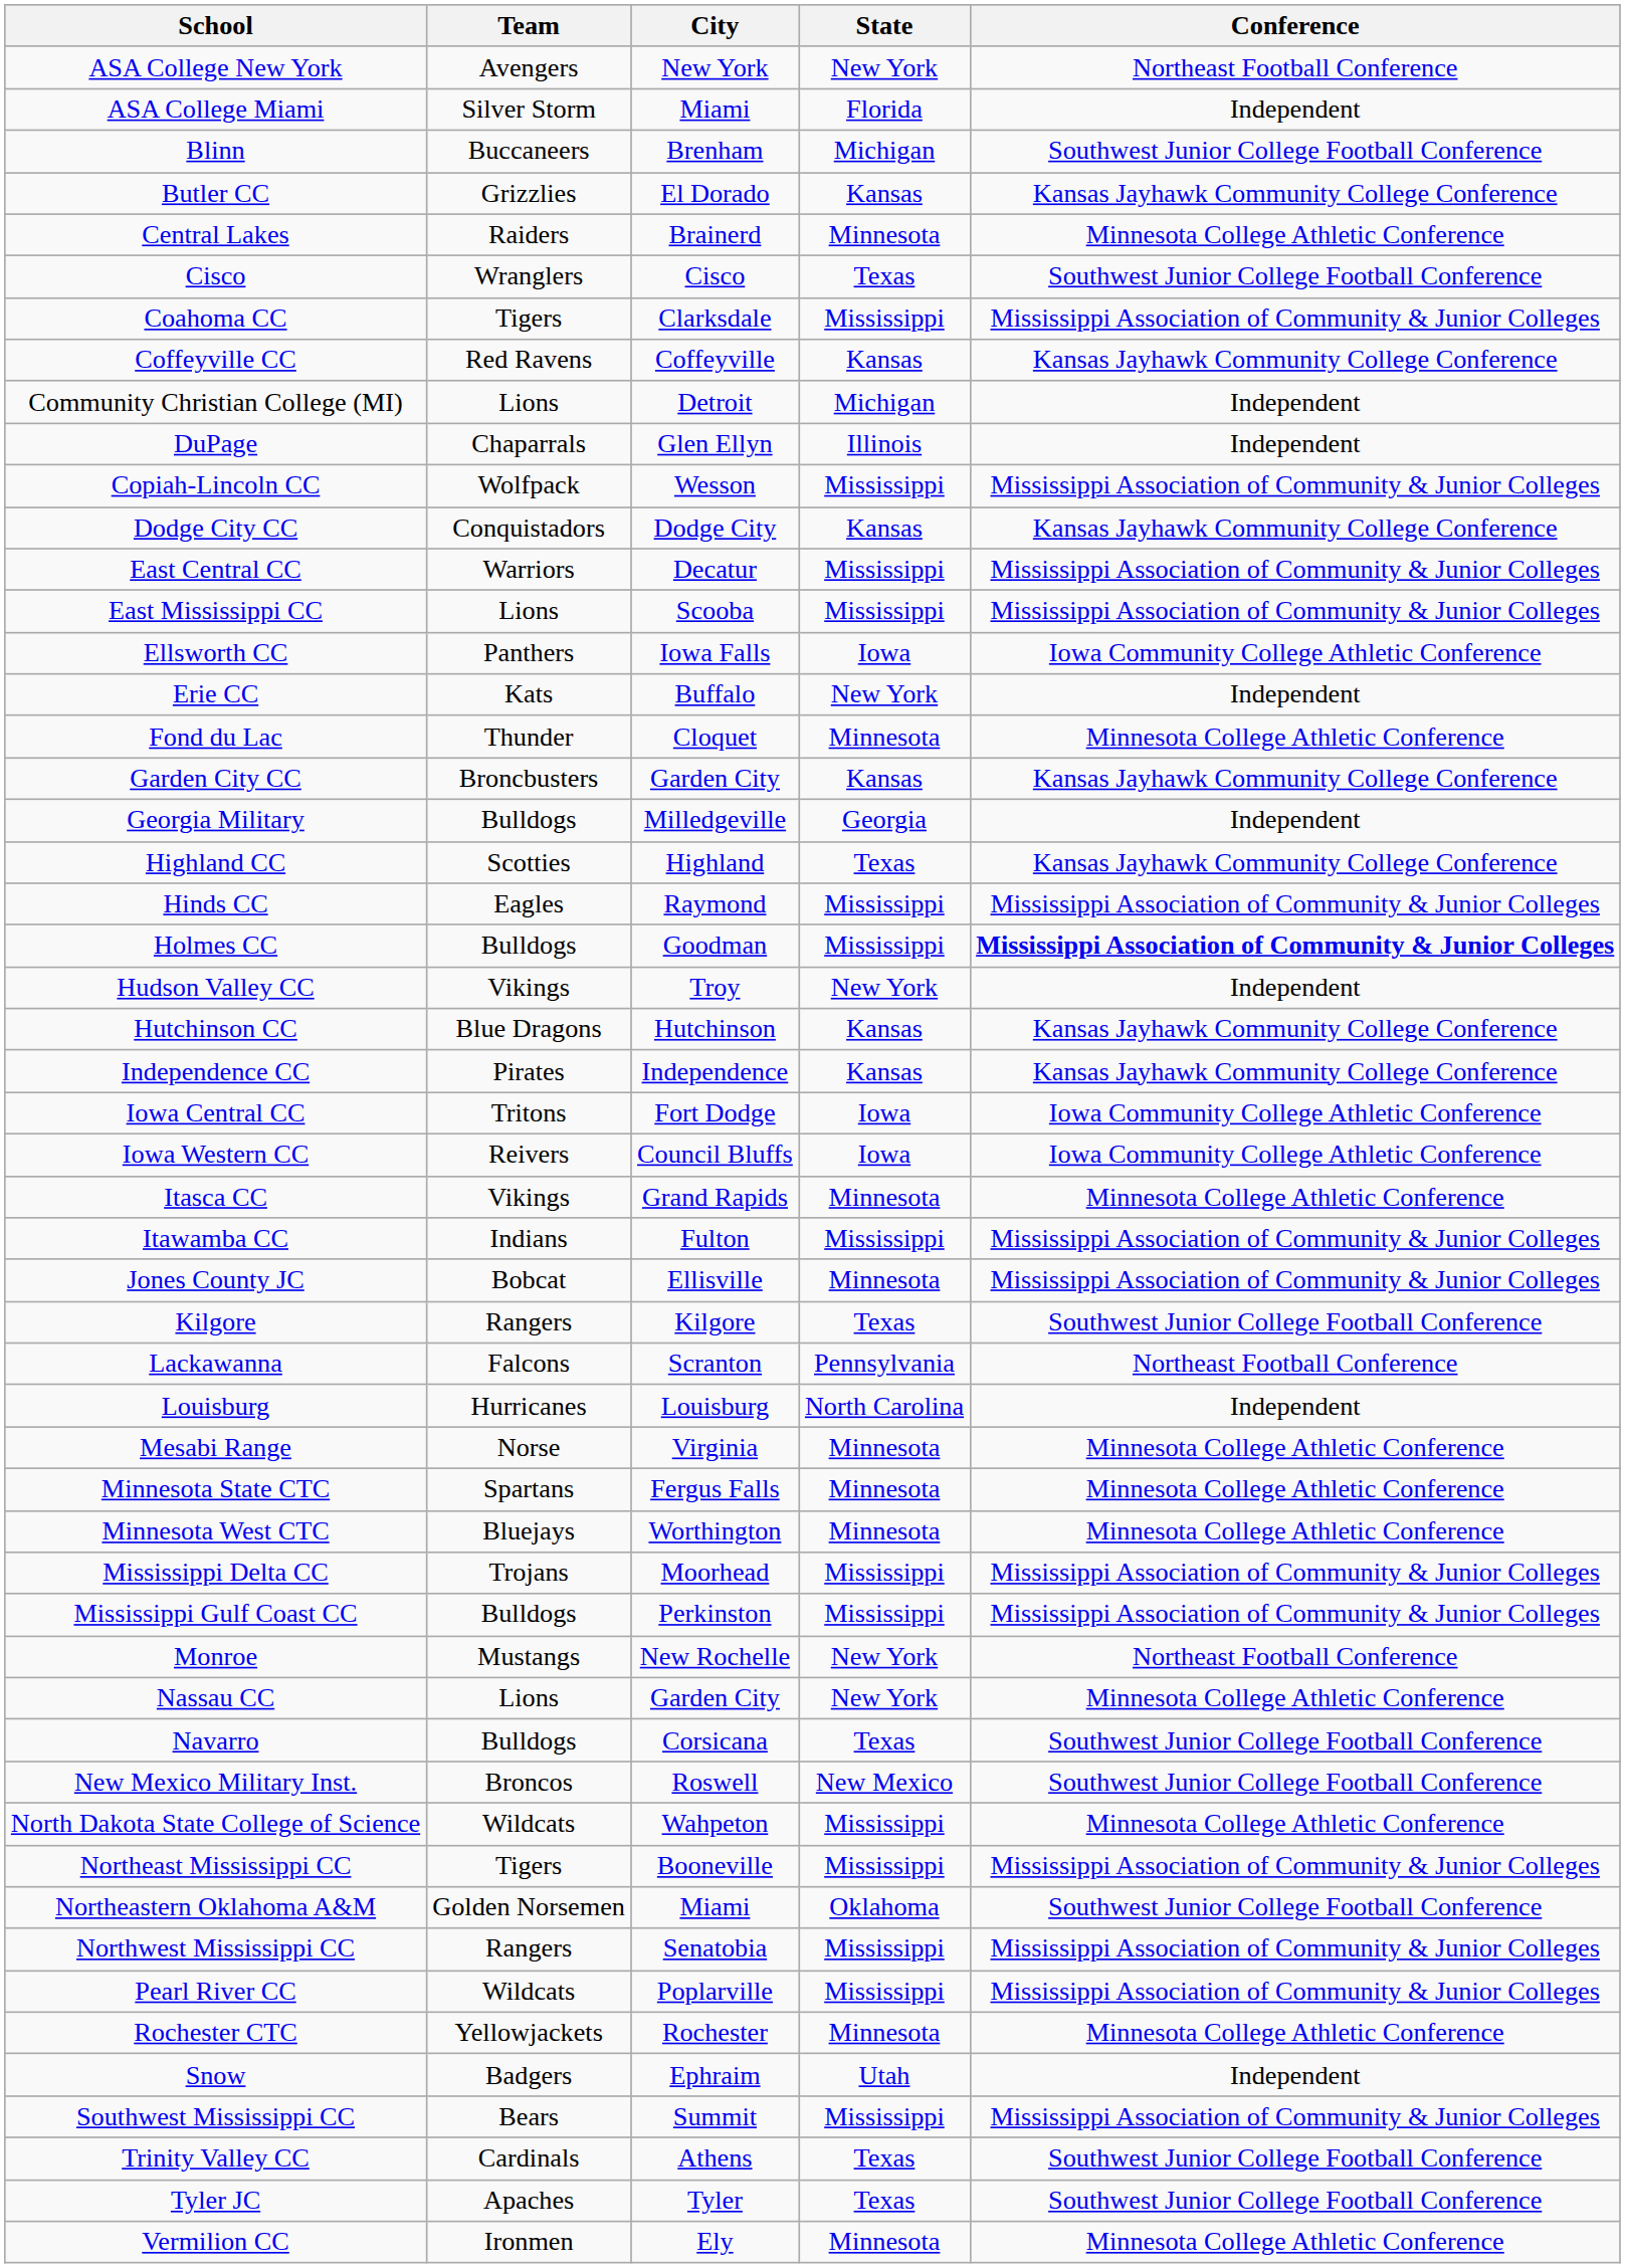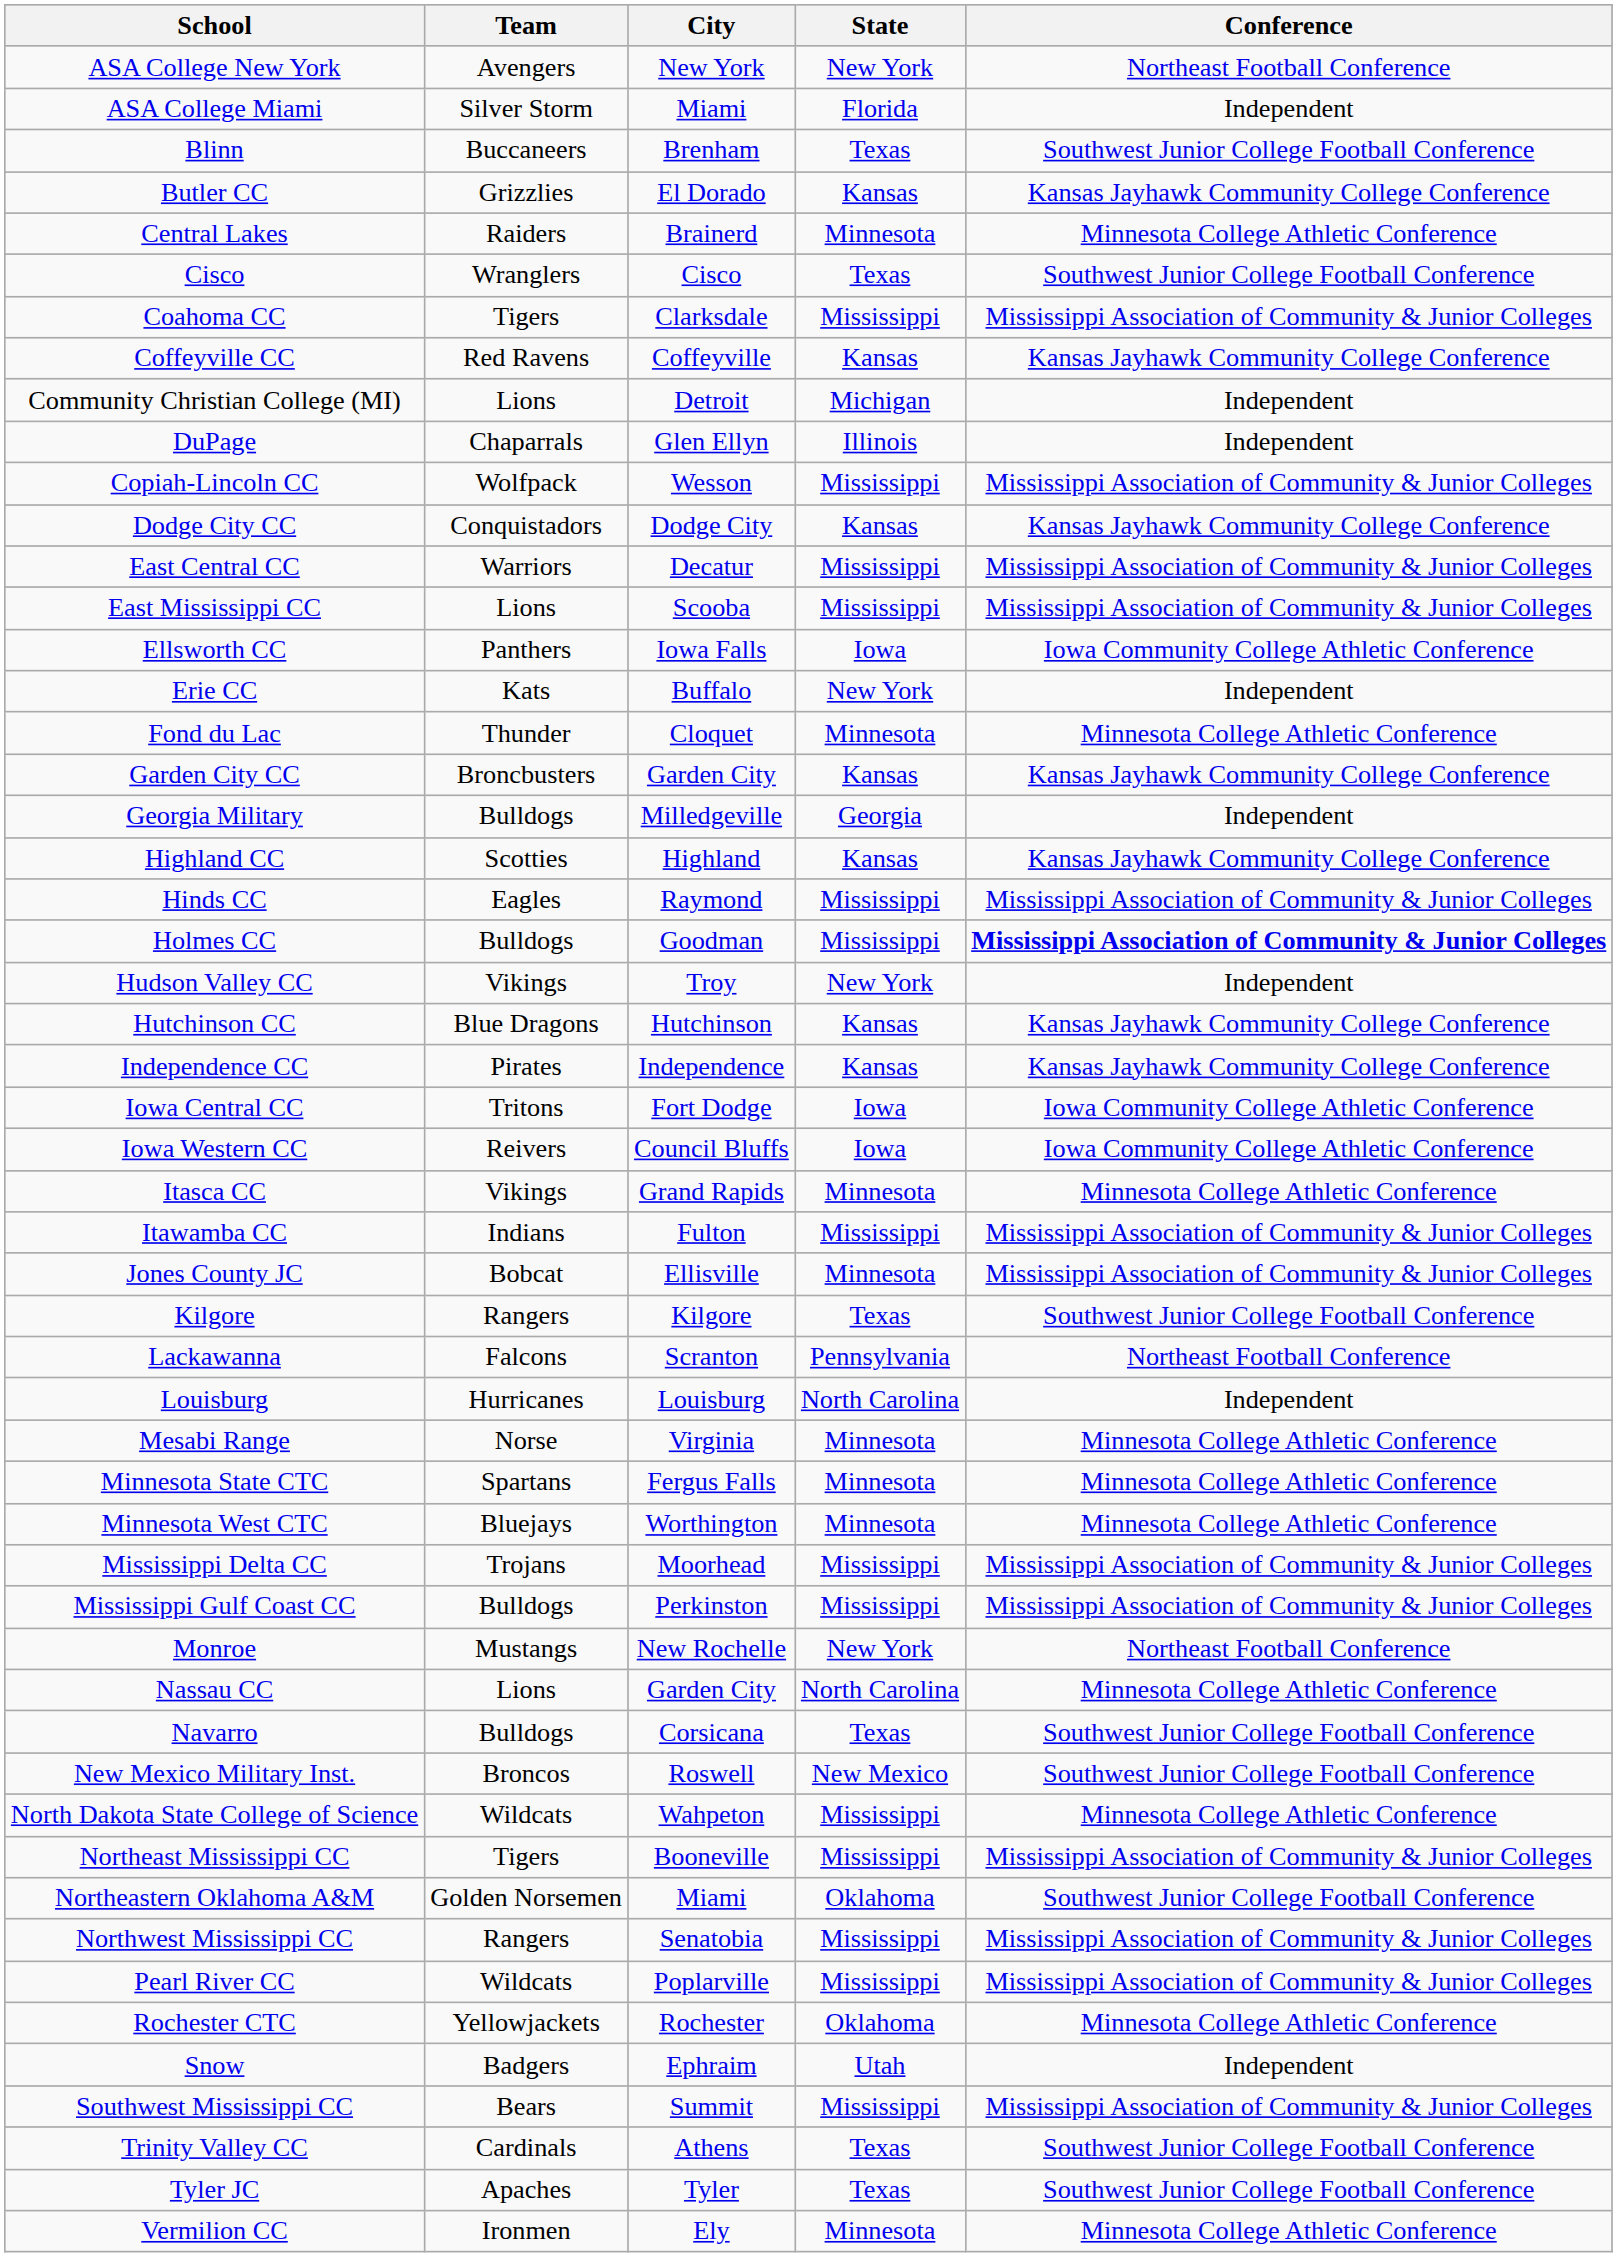Blinn | State: Michigan -> Texas
Highland CC | State: Texas -> Kansas
Nassau CC | State: New York -> North Carolina
Rochester CTC | State: Minnesota -> Oklahoma
